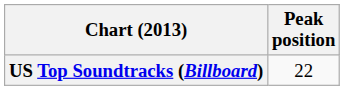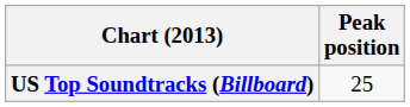US Top Soundtracks (Billboard) | Peak position: 22 -> 25
